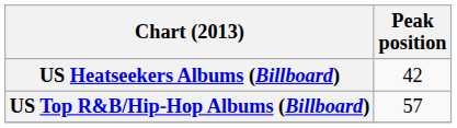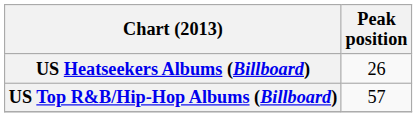US Heatseekers Albums (Billboard) | Peak position: 42 -> 26
